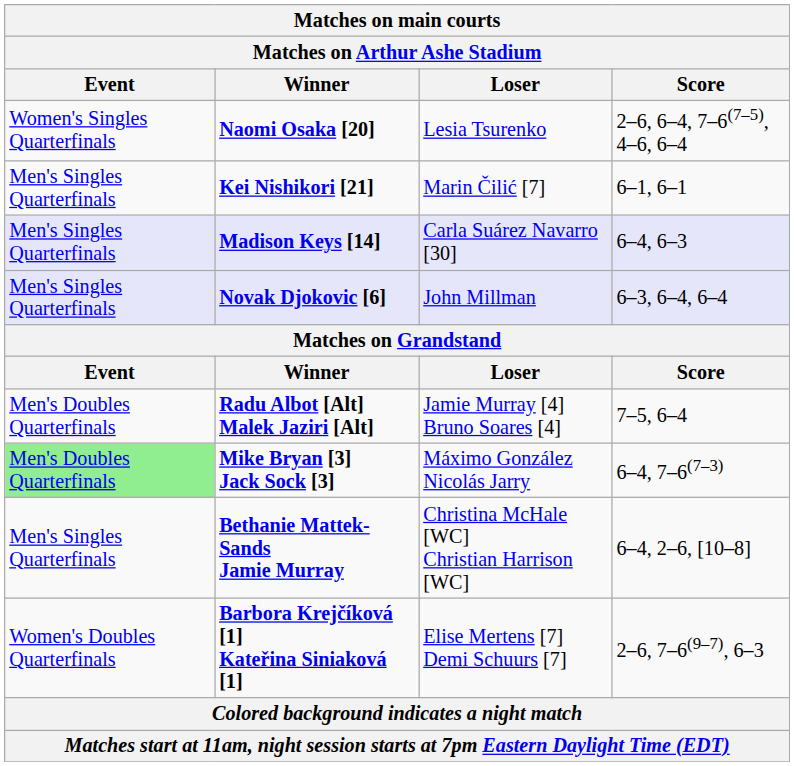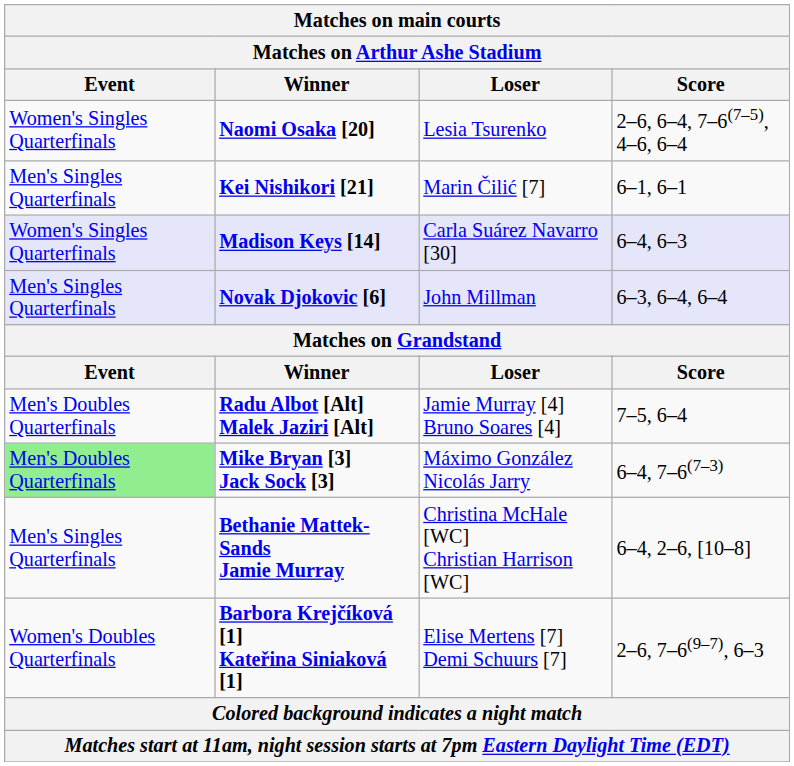Madison Keys [14] | Event: Men's Singles Quarterfinals -> Women's Singles Quarterfinals
